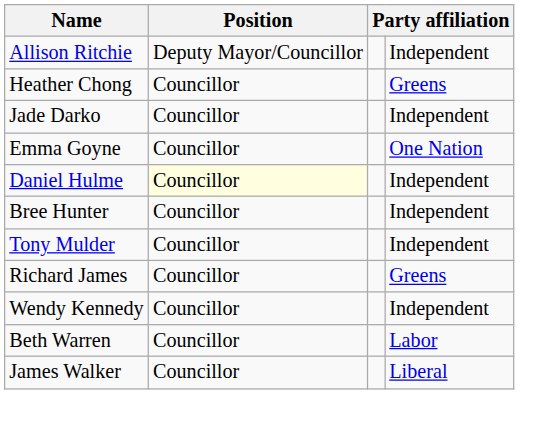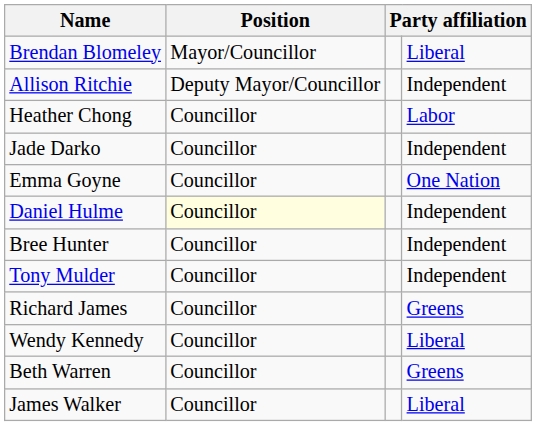+ row: Brendan Blomeley | Mayor/Councillor | Liberal
Heather Chong | column 4: Greens -> Labor
Wendy Kennedy | column 4: Independent -> Liberal
Beth Warren | column 4: Labor -> Greens
